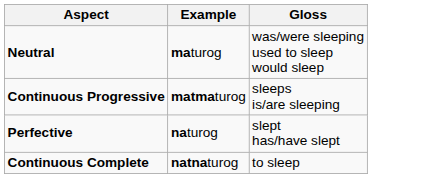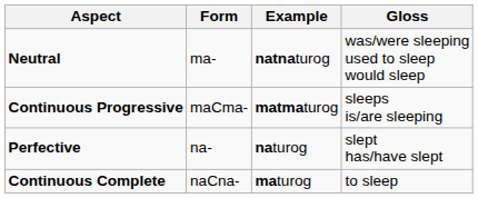+ column: Form | ma- | maCma- | na- | naCna-
Neutral | Example: maturog -> natnaturog
Continuous Complete | Example: natnaturog -> maturog
